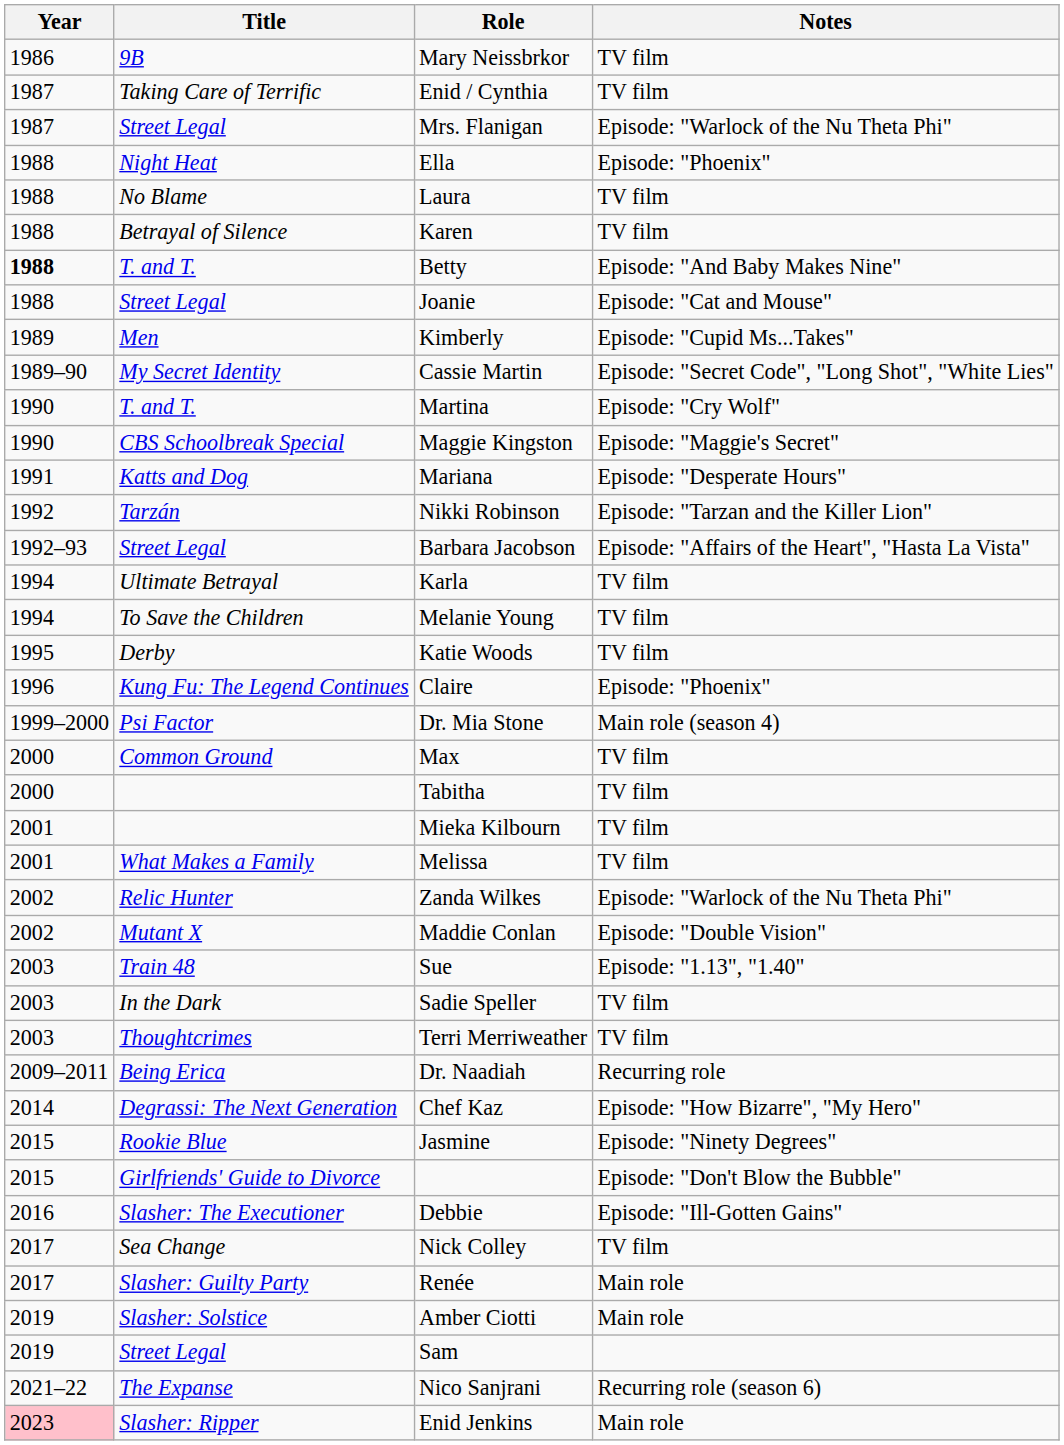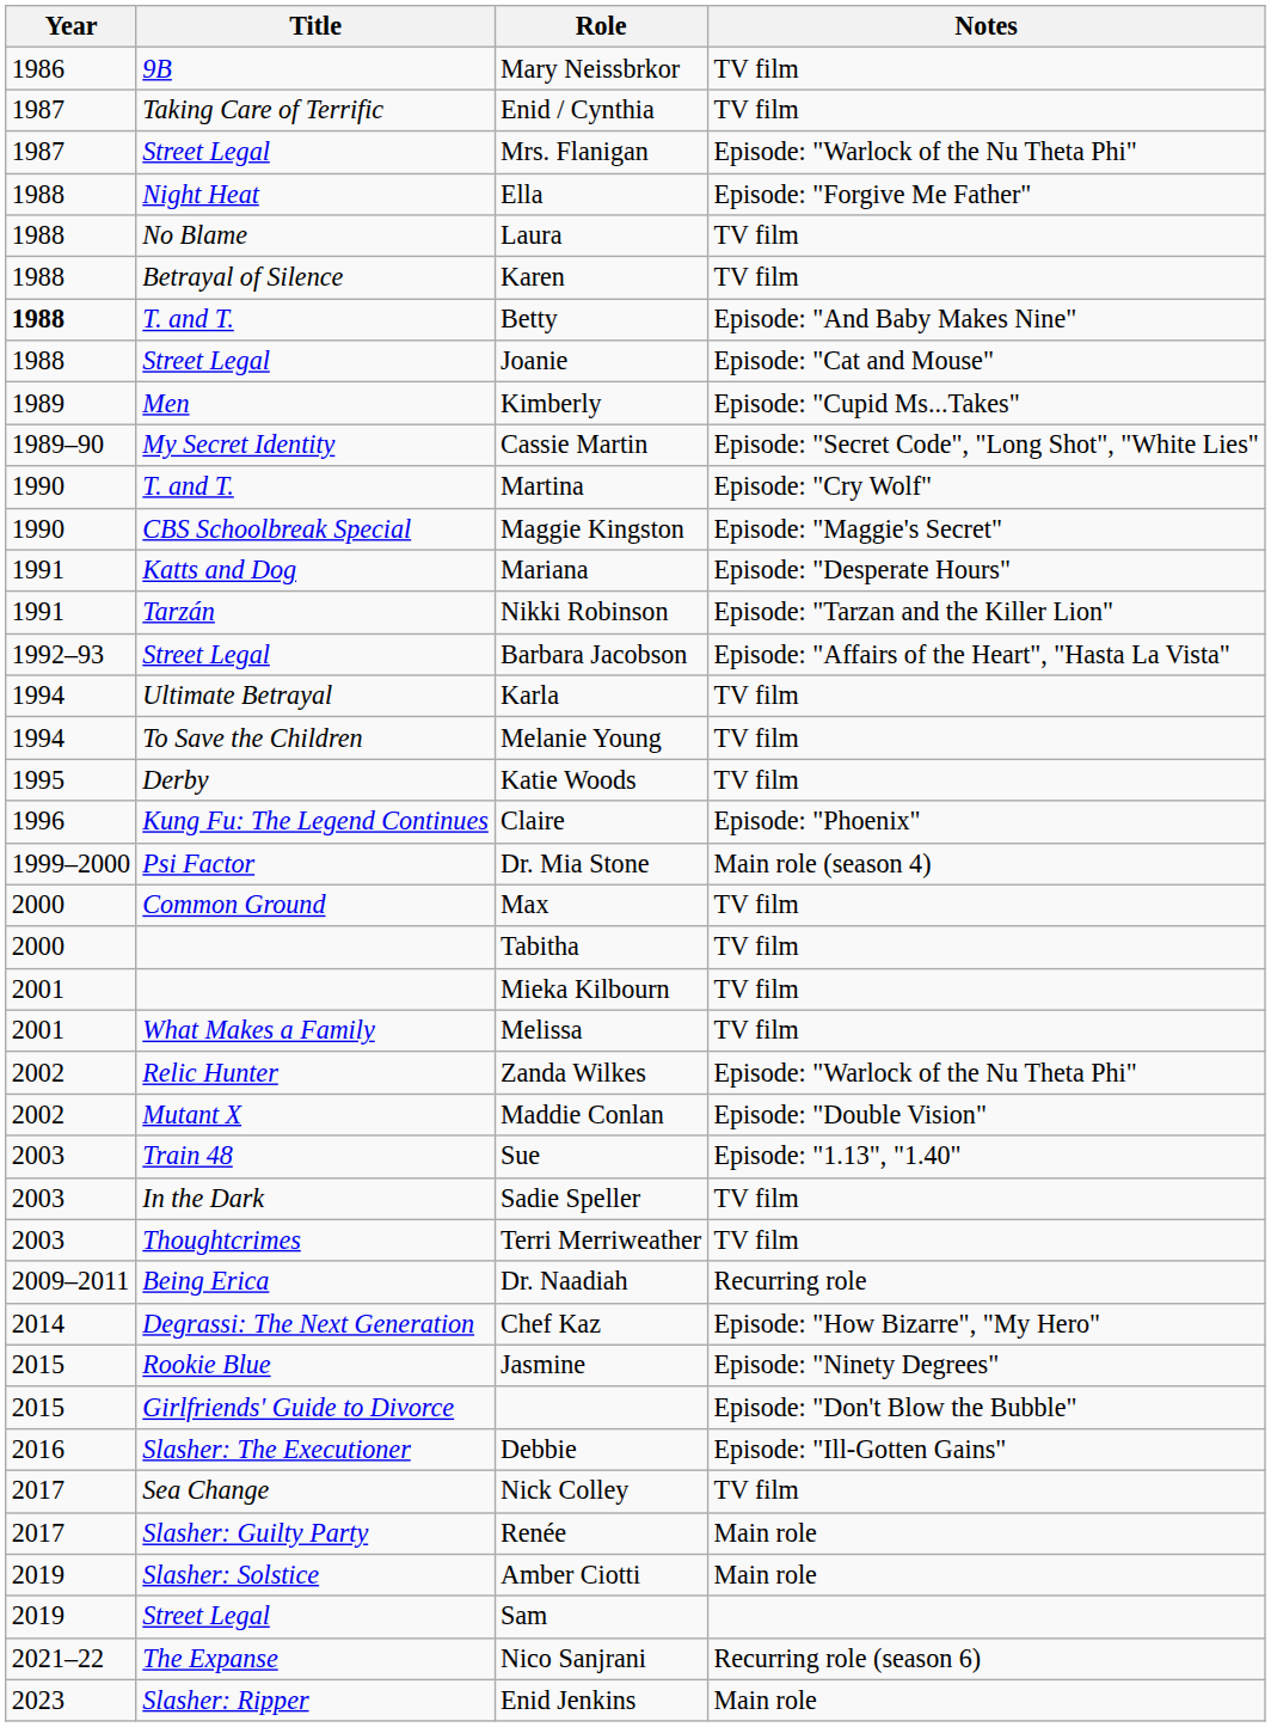Ella | Notes: Episode: "Phoenix" -> Episode: "Forgive Me Father"
Nikki Robinson | Year: 1992 -> 1991
Enid Jenkins | Year: pink background -> no background
